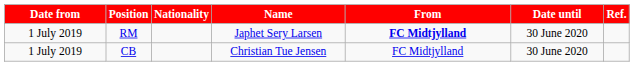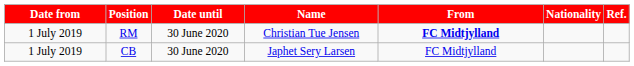columns swapped: Nationality <-> Date until
RM | Name: Japhet Sery Larsen -> Christian Tue Jensen
CB | Name: Christian Tue Jensen -> Japhet Sery Larsen
